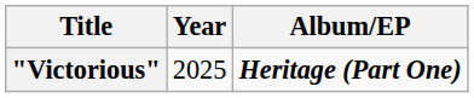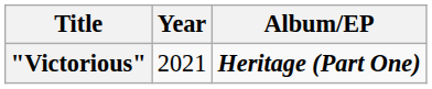"Victorious" | Year: 2025 -> 2021
